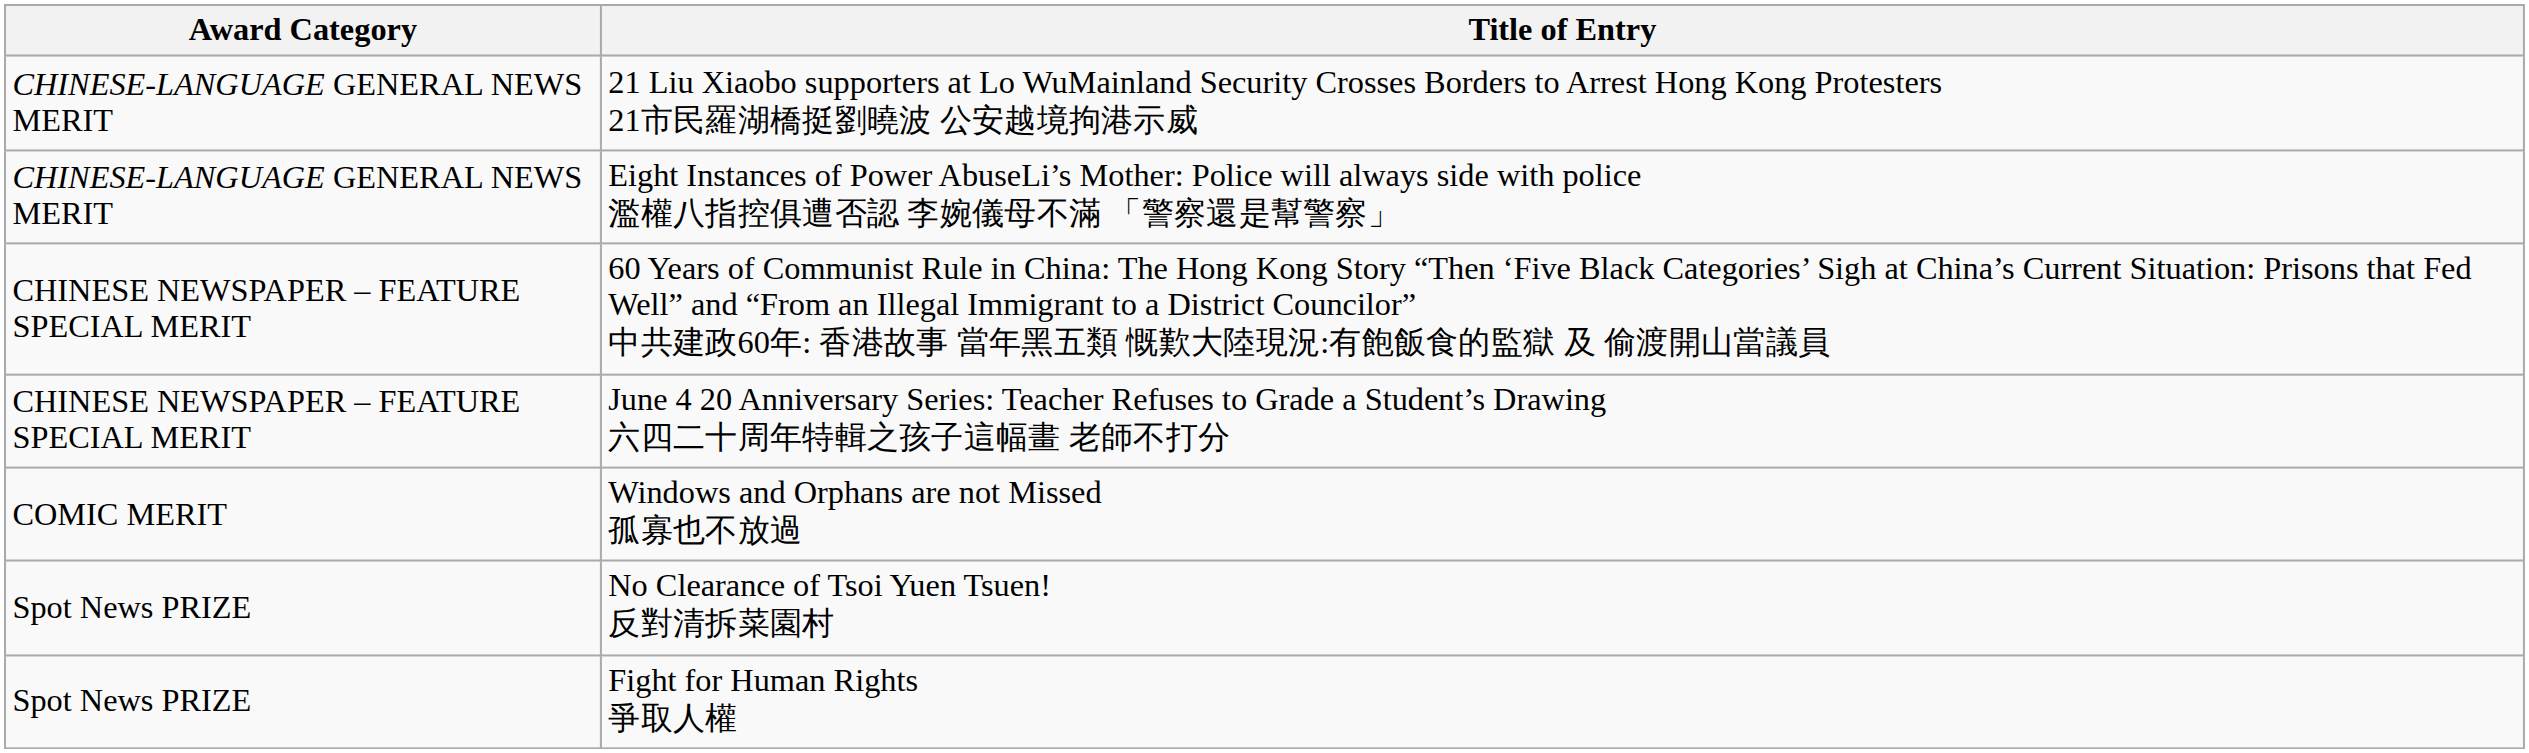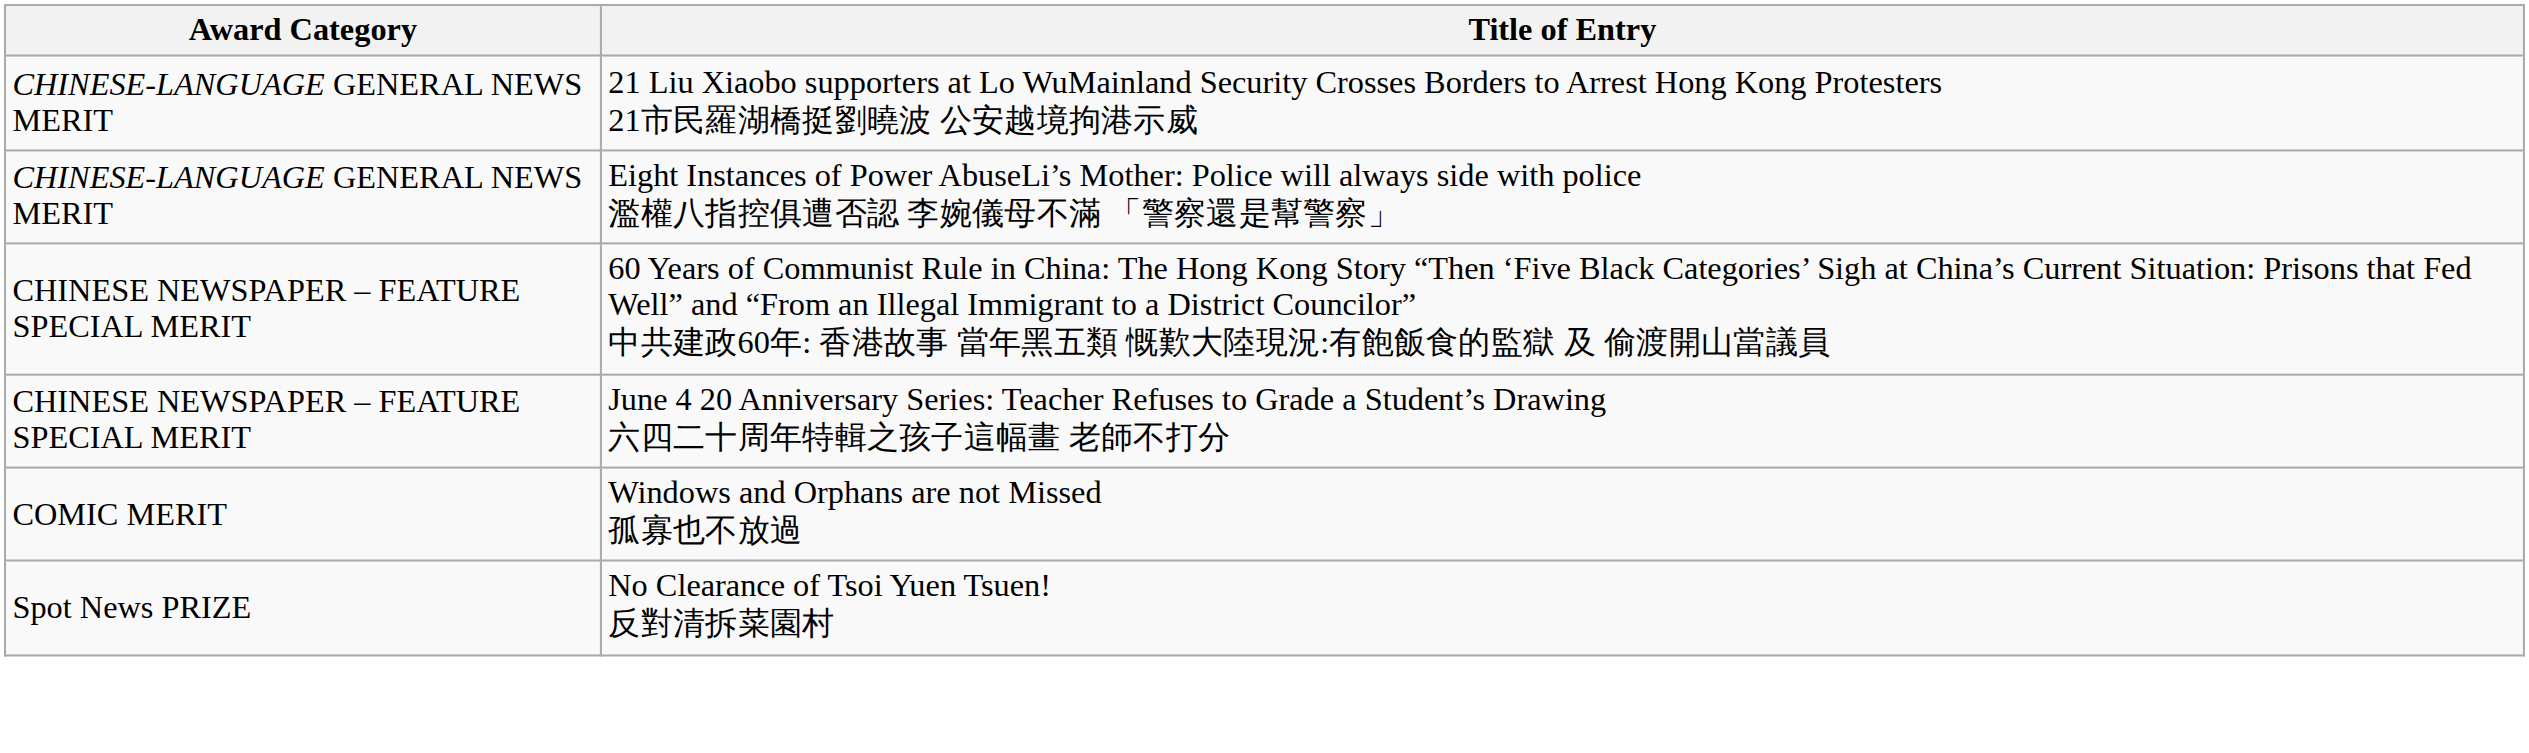- row: Spot News PRIZE | Fight for Human Rights 爭取人權
